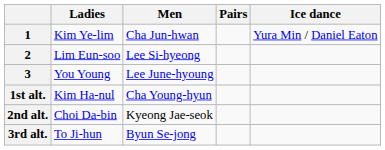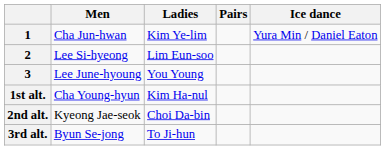columns swapped: Men <-> Ladies
